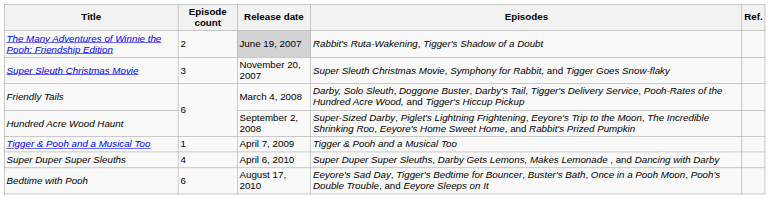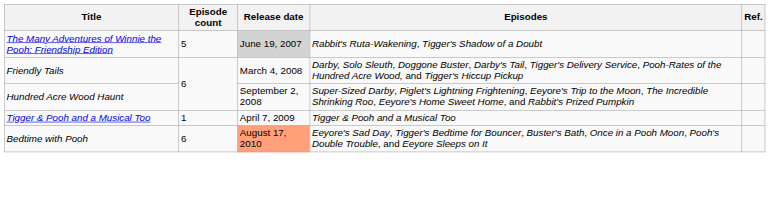The Many Adventures of Winnie the Pooh: Friendship Edition | Episode count: 2 -> 5
- row: Super Sleuth Christmas Movie | 3 | November 20, 2007 | Super Sleuth Christmas Movie, Symphony for Rabbit, and Tigger Goes Snow-flaky
- row: Super Duper Super Sleuths | 4 | April 6, 2010 | Super Duper Super Sleuths, Darby Gets Lemons, Makes Lemonade , and Dancing with Darby
Bedtime with Pooh | Release date: no background -> lightsalmon background
